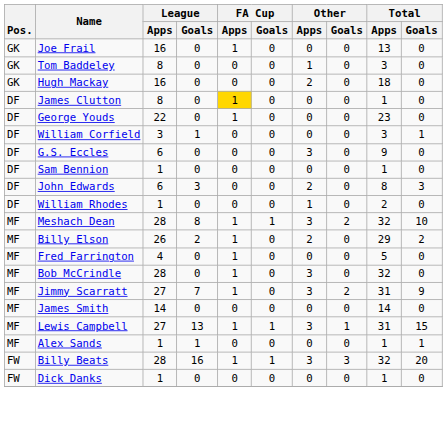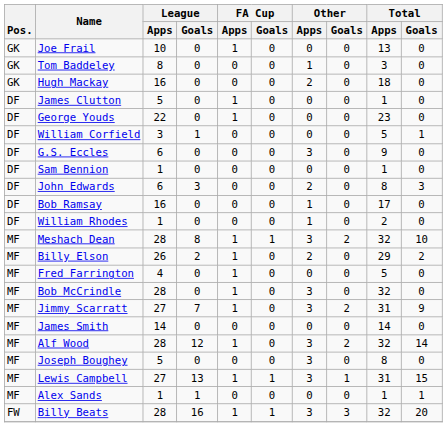Joe Frail | League / Apps: 16 -> 10
James Clutton | League / Apps: 8 -> 5
James Clutton | FA Cup / Apps: gold background -> no background
William Corfield | Total / Apps: 3 -> 5
+ row: DF | Bob Ramsay | 16 | 0 | 0 | 0 | 1 | 0 | 17 | 0
+ row: MF | Alf Wood | 28 | 12 | 1 | 0 | 3 | 2 | 32 | 14
+ row: MF | Joseph Boughey | 5 | 0 | 0 | 0 | 3 | 0 | 8 | 0
- row: FW | Dick Danks | 1 | 0 | 0 | 0 | 0 | 0 | 1 | 0
